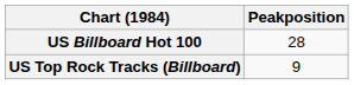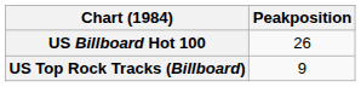US Billboard Hot 100 | Peakposition: 28 -> 26
